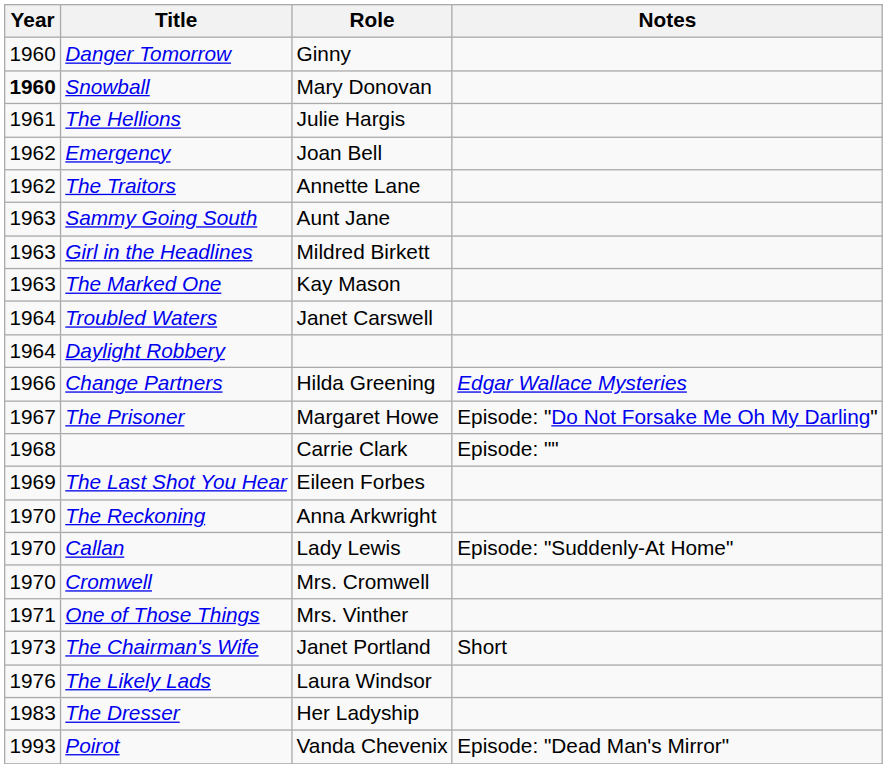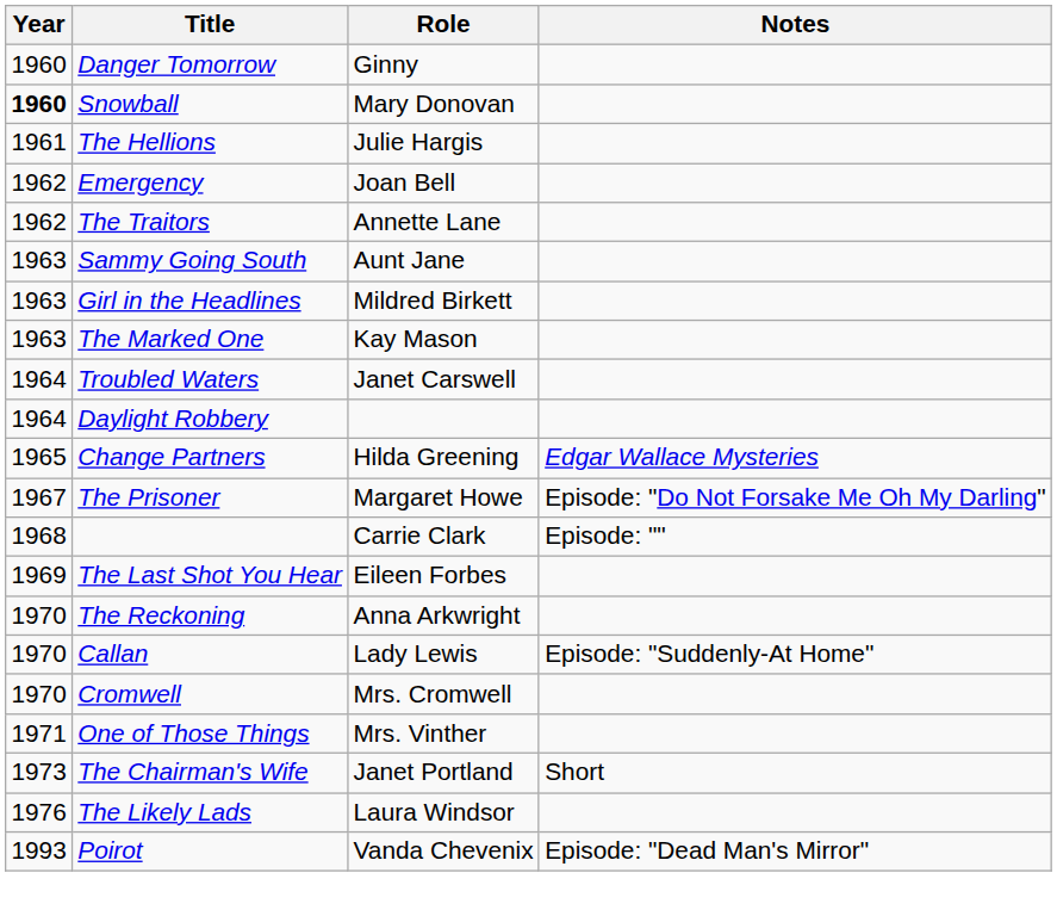Change Partners | Year: 1966 -> 1965
- row: 1983 | The Dresser | Her Ladyship
